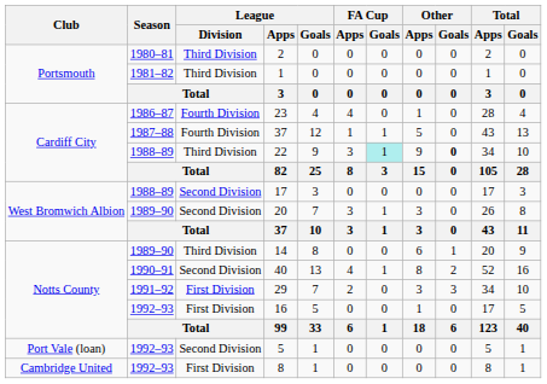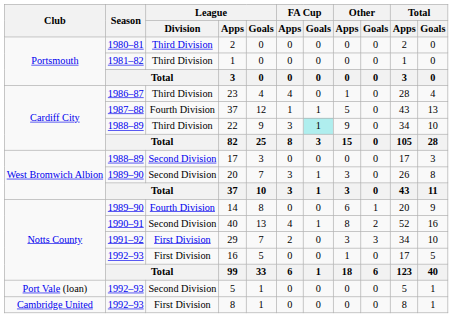23 | League / Division: Fourth Division -> Third Division
22 | Other / Goals: bold -> normal
14 | League / Division: Third Division -> Fourth Division
